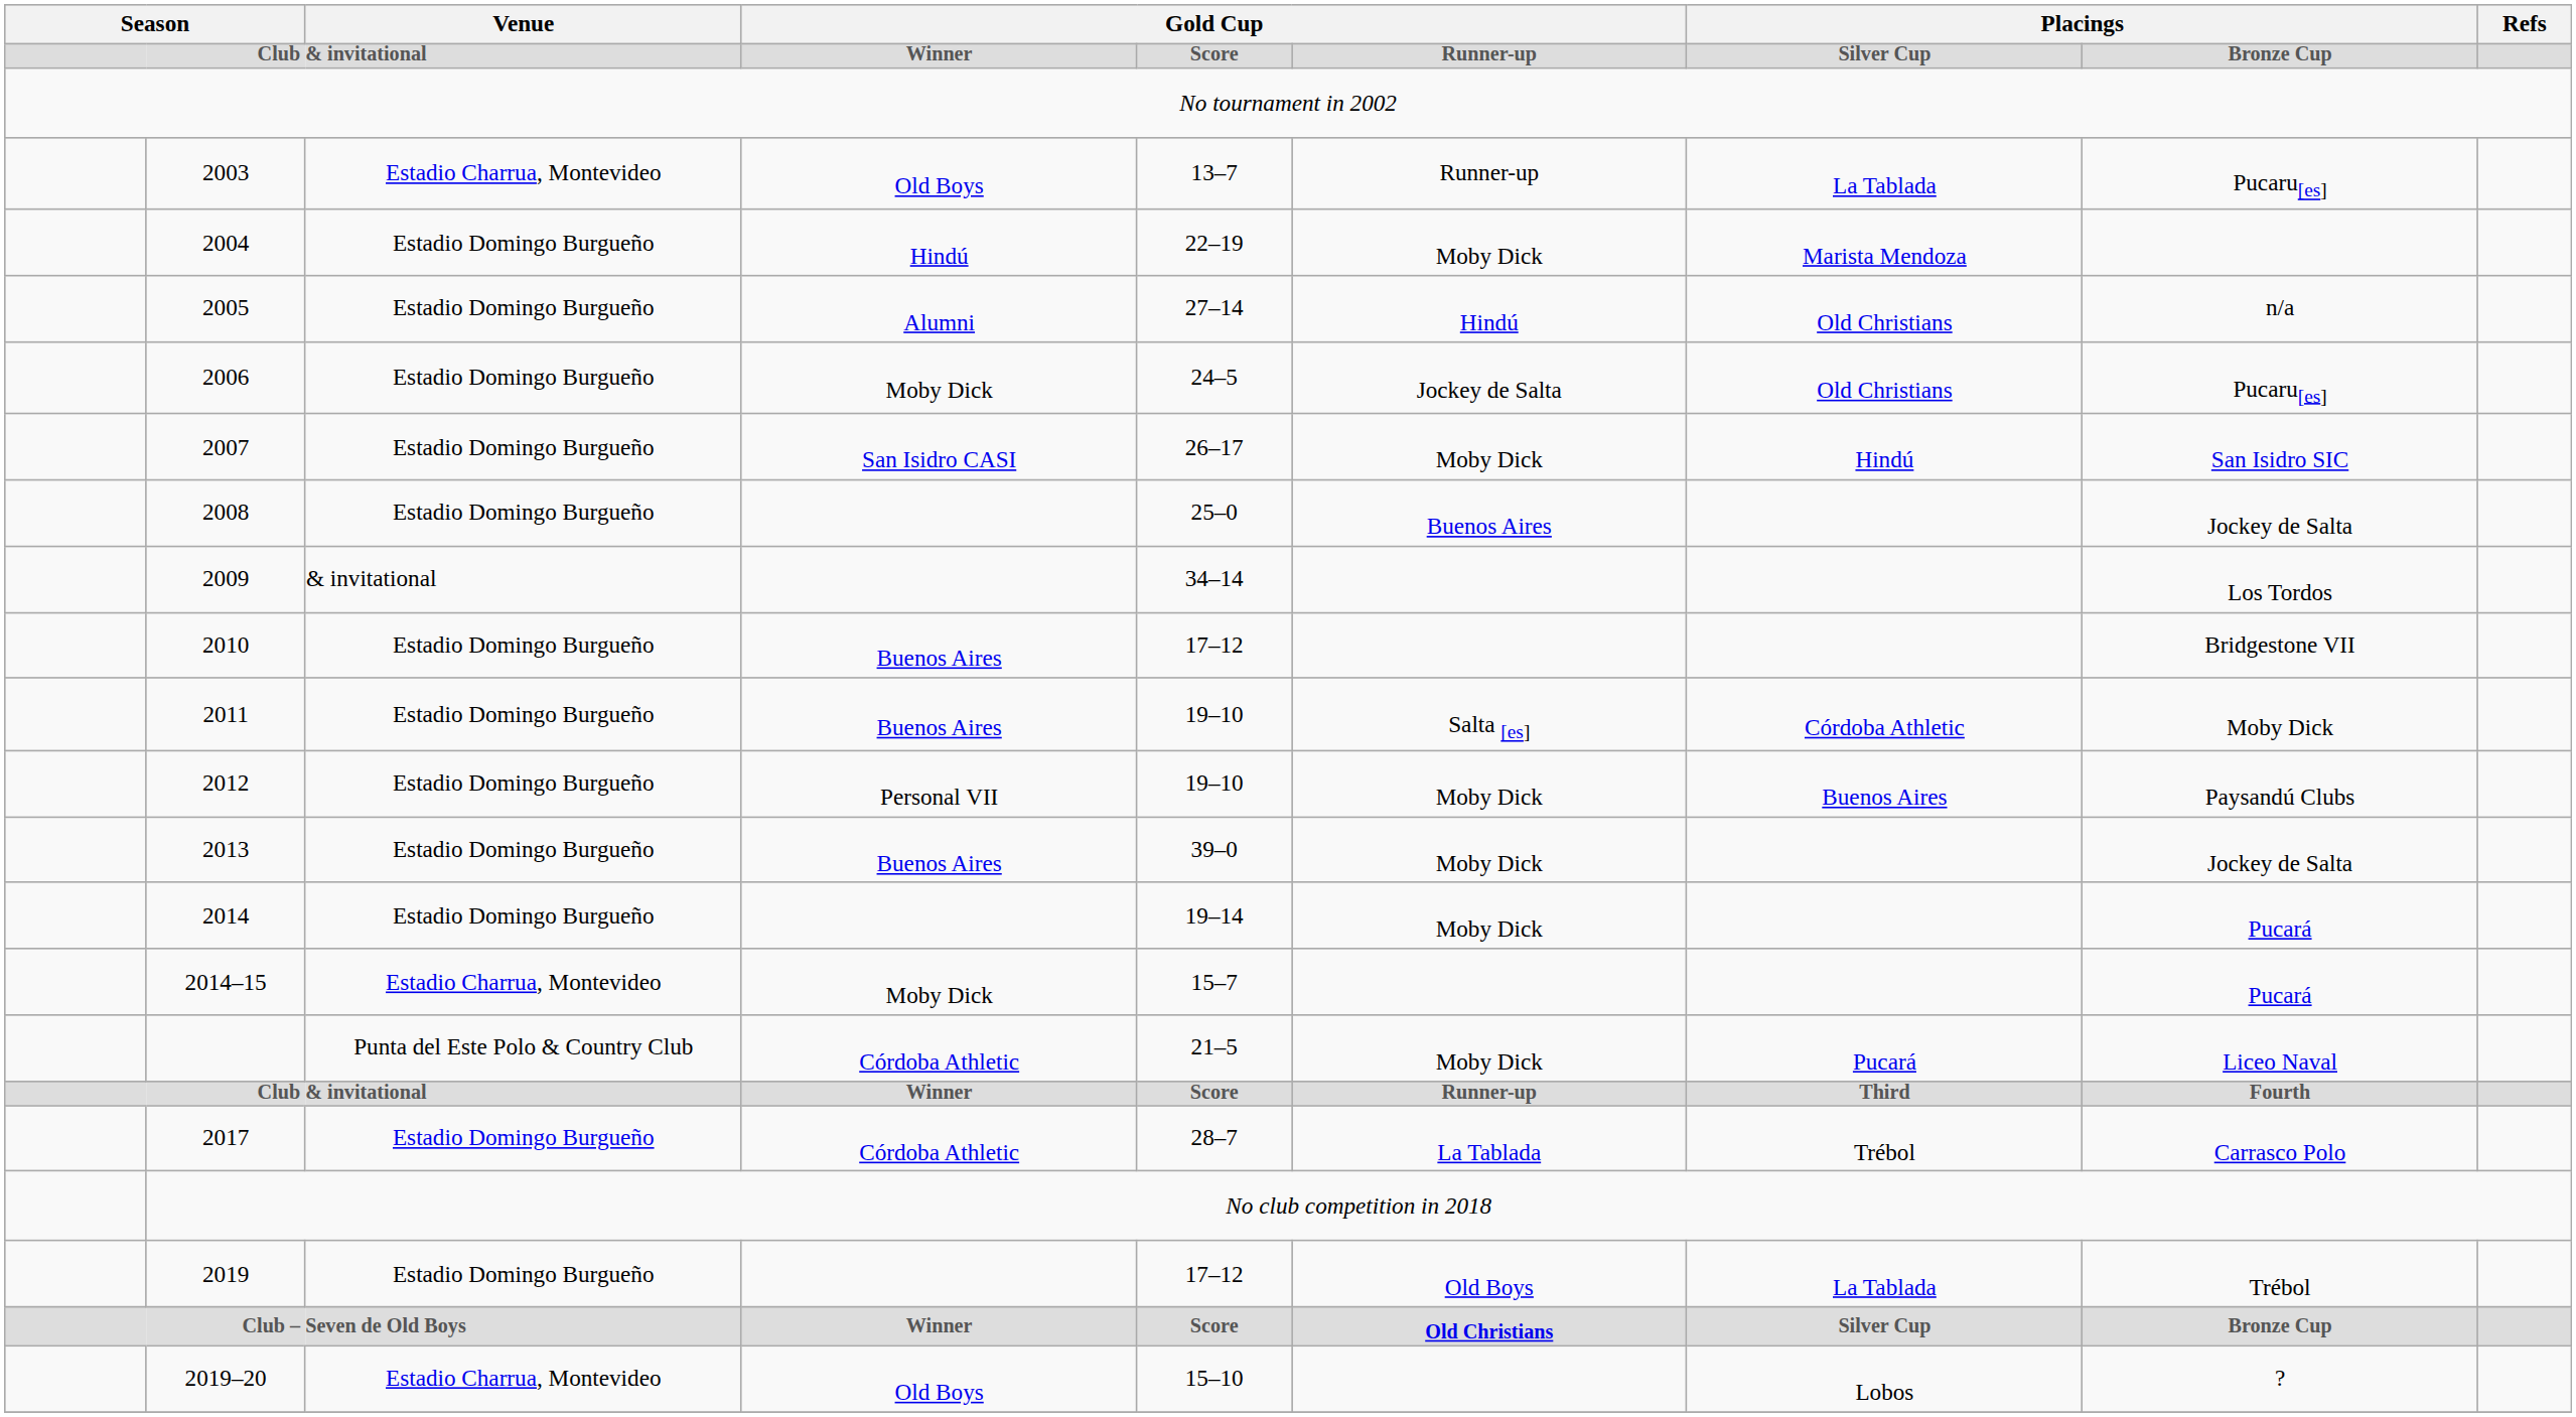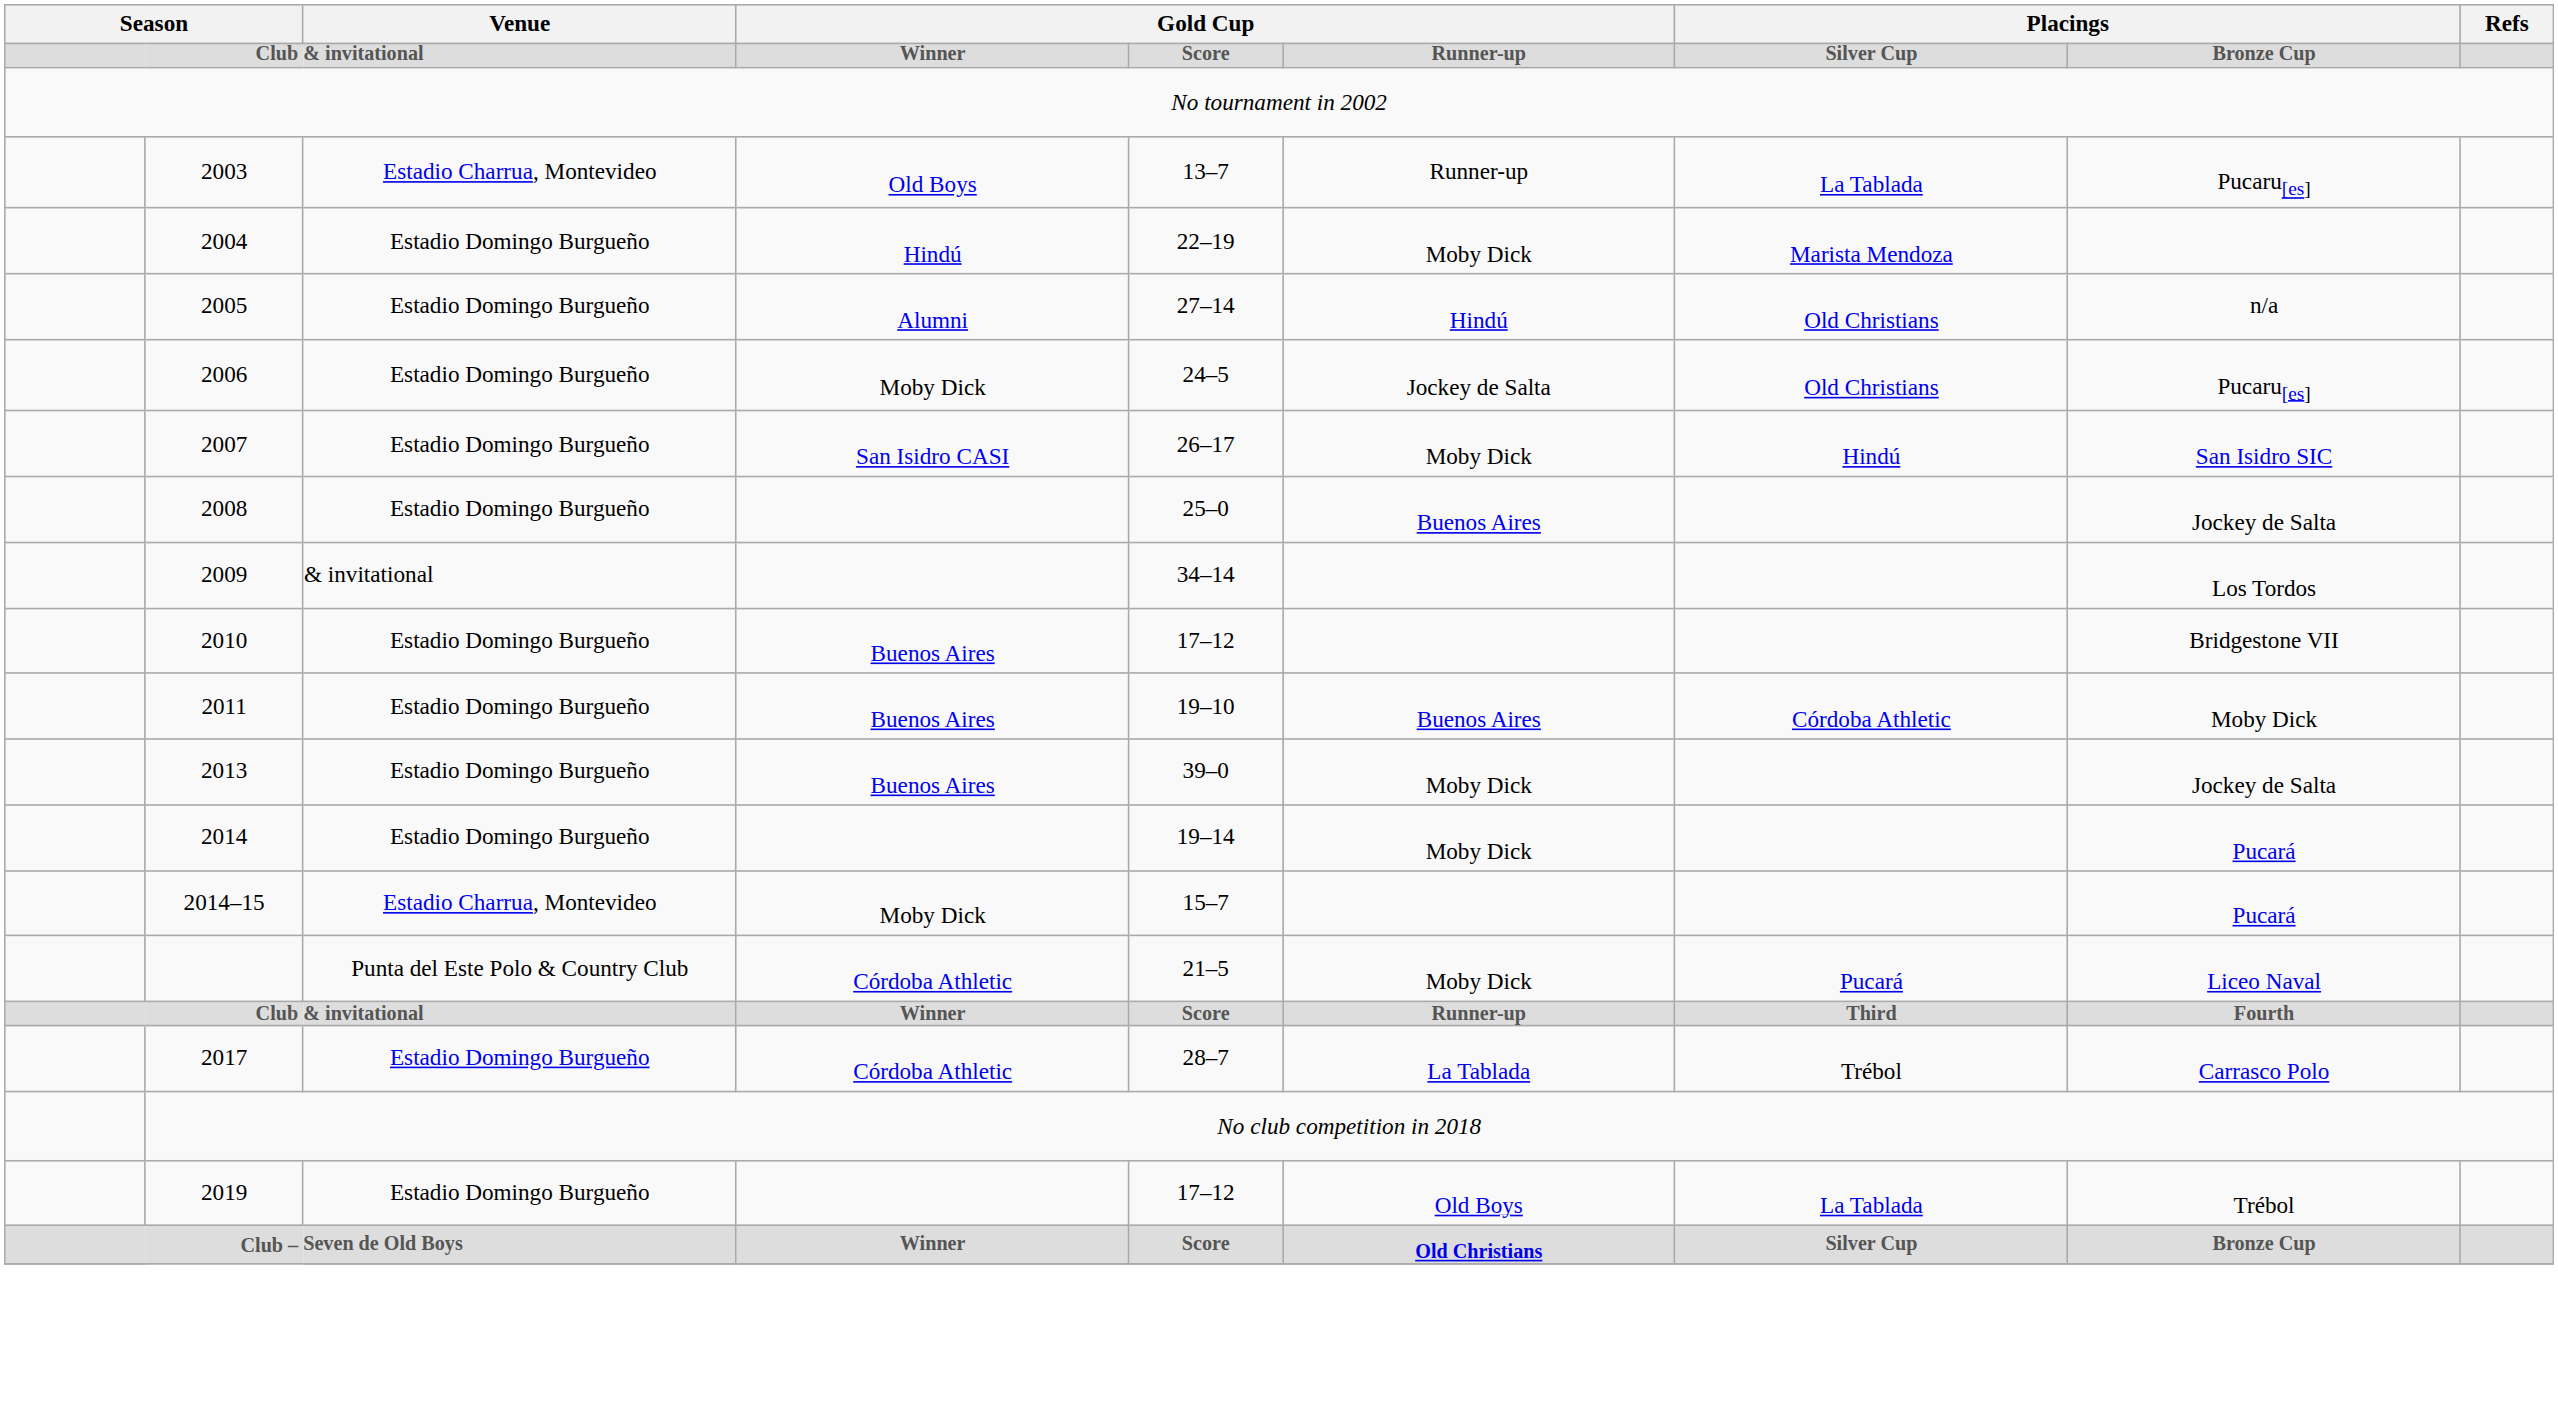2011 | column 6: Salta [es] -> Buenos Aires
- row: 2012 | Estadio Domingo Burgueño | Personal VII | 19–10 | Moby Dick | Buenos Aires | Paysandú Clubs
- row: 2019–20 | Estadio Charrua, Montevideo | Old Boys | 15–10 | Lobos | ?
